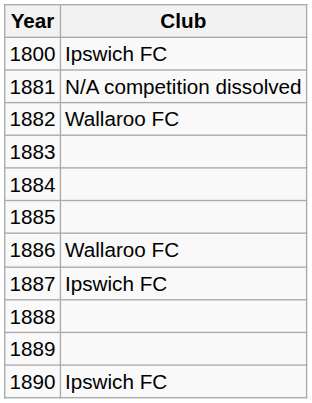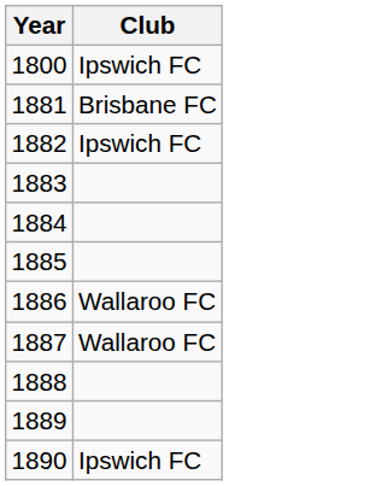1881 | Club: N/A competition dissolved -> Brisbane FC
1882 | Club: Wallaroo FC -> Ipswich FC
1887 | Club: Ipswich FC -> Wallaroo FC
